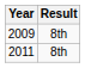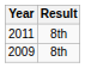rows swapped: 2009 <-> 2011
